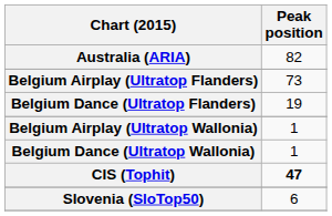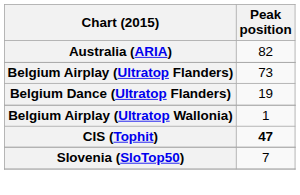- row: Belgium Dance (Ultratop Wallonia) | 1
Slovenia (SloTop50) | Peak position: 6 -> 7
